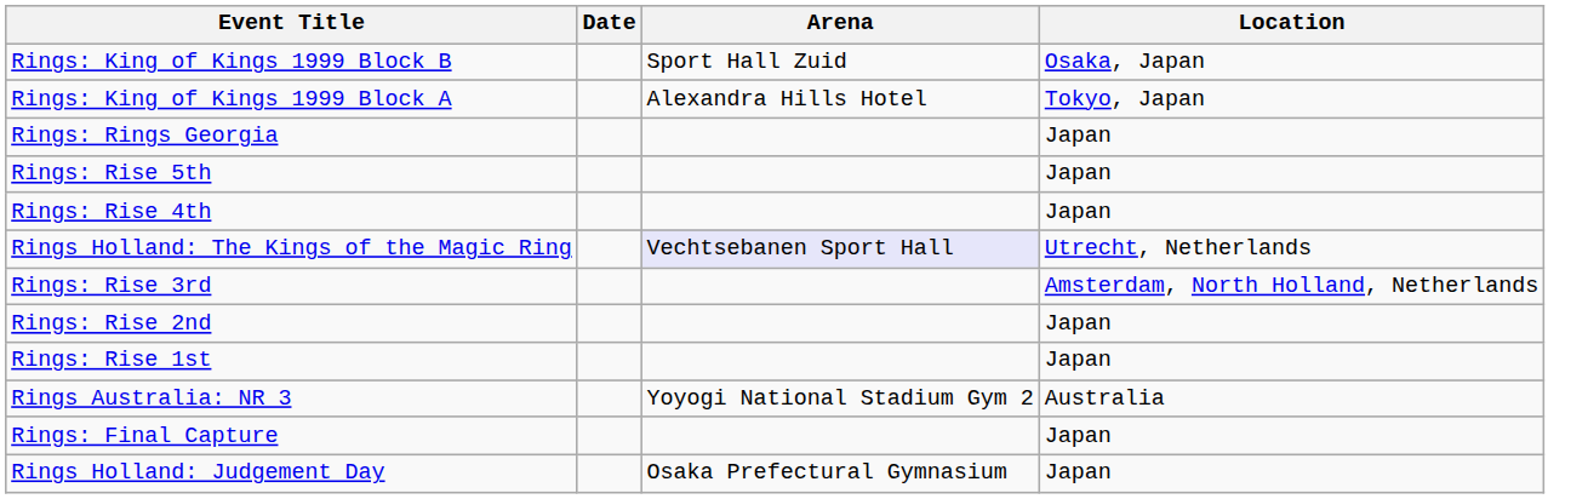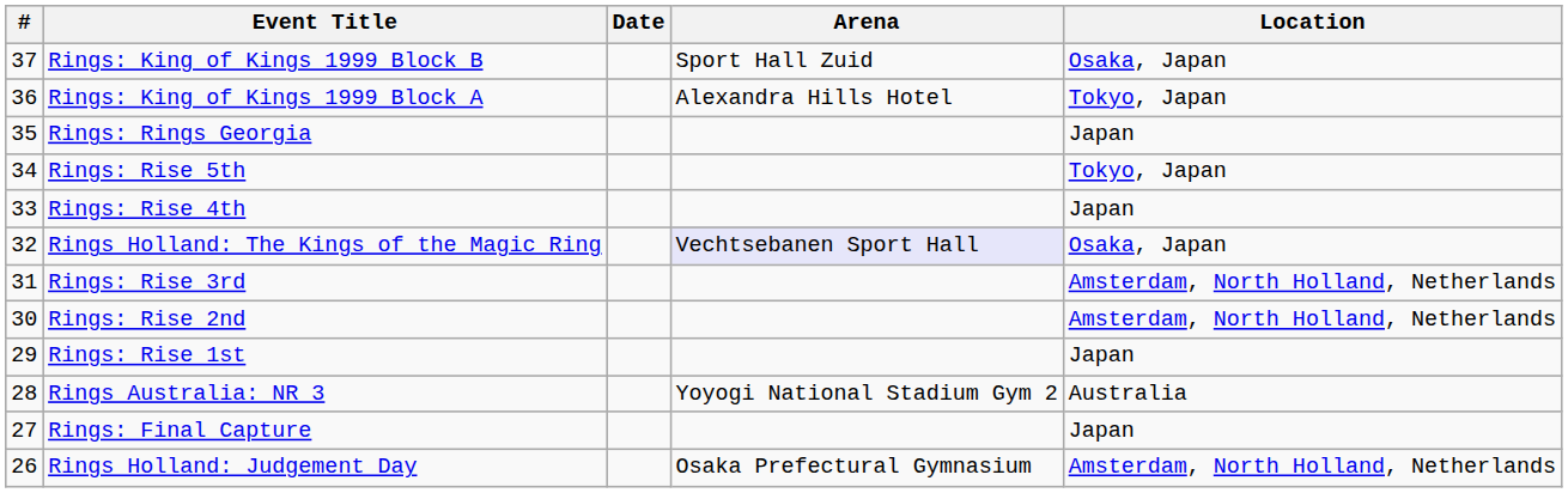+ column: # | 37 | 36 | 35 | 34 | 33 | 32 | 31 | 30 | 29 | 28 | 27 | 26
Rings: Rise 5th | Location: Japan -> Tokyo, Japan
Rings Holland: The Kings of the Magic Ring | Location: Utrecht, Netherlands -> Osaka, Japan
Rings: Rise 2nd | Location: Japan -> Amsterdam, North Holland, Netherlands
Rings Holland: Judgement Day | Location: Japan -> Amsterdam, North Holland, Netherlands
